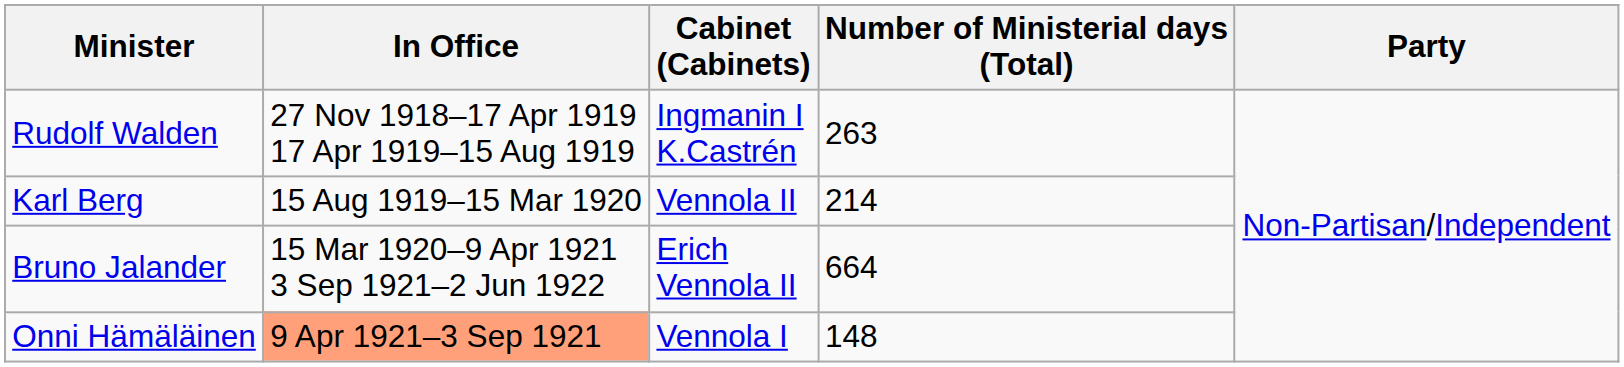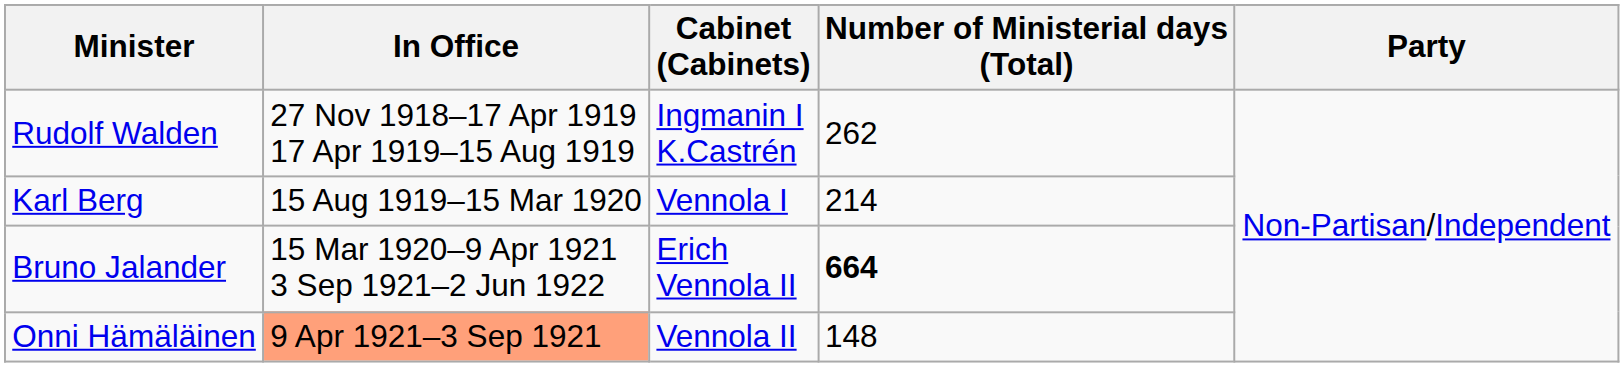Rudolf Walden | Number of Ministerial days (Total): 263 -> 262
Karl Berg | Cabinet (Cabinets): Vennola II -> Vennola I
Bruno Jalander | Number of Ministerial days (Total): normal -> bold
Onni Hämäläinen | Cabinet (Cabinets): Vennola I -> Vennola II
